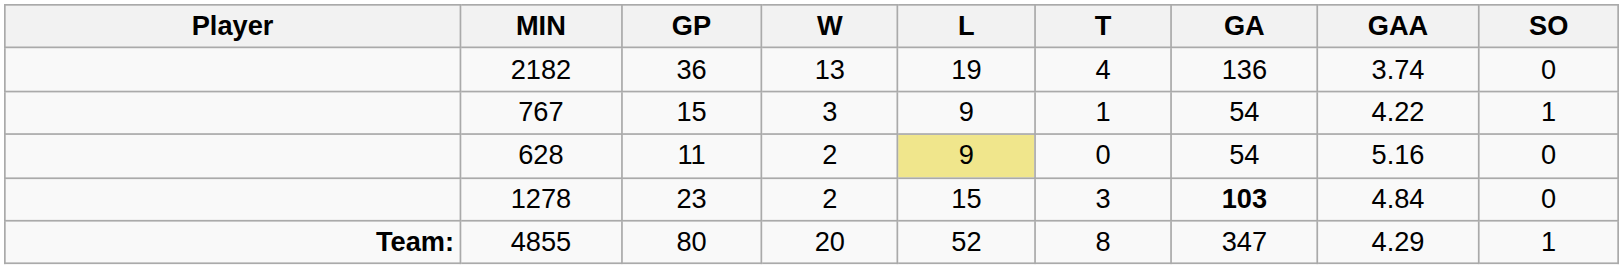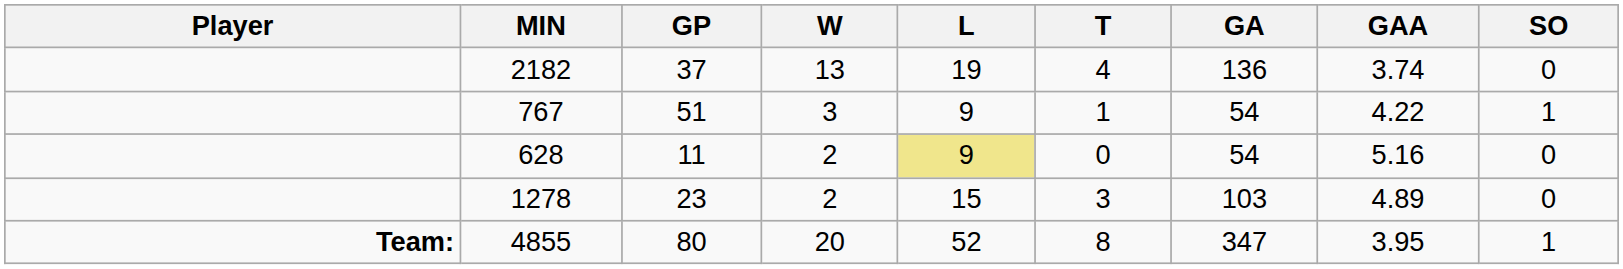2182 | GP: 36 -> 37
767 | GP: 15 -> 51
1278 | GA: bold -> normal
1278 | GAA: 4.84 -> 4.89
4855 | GAA: 4.29 -> 3.95
